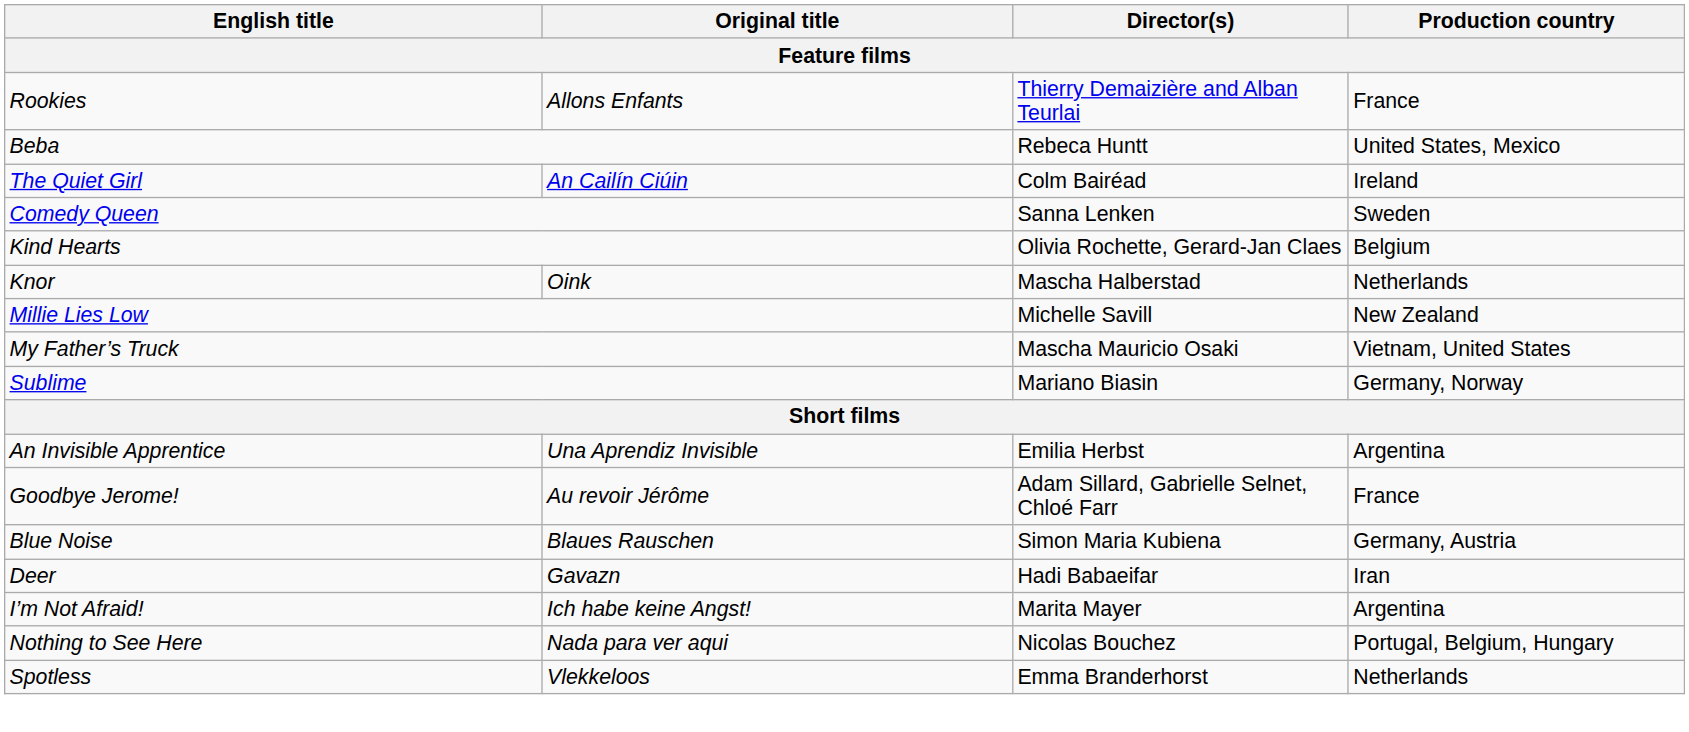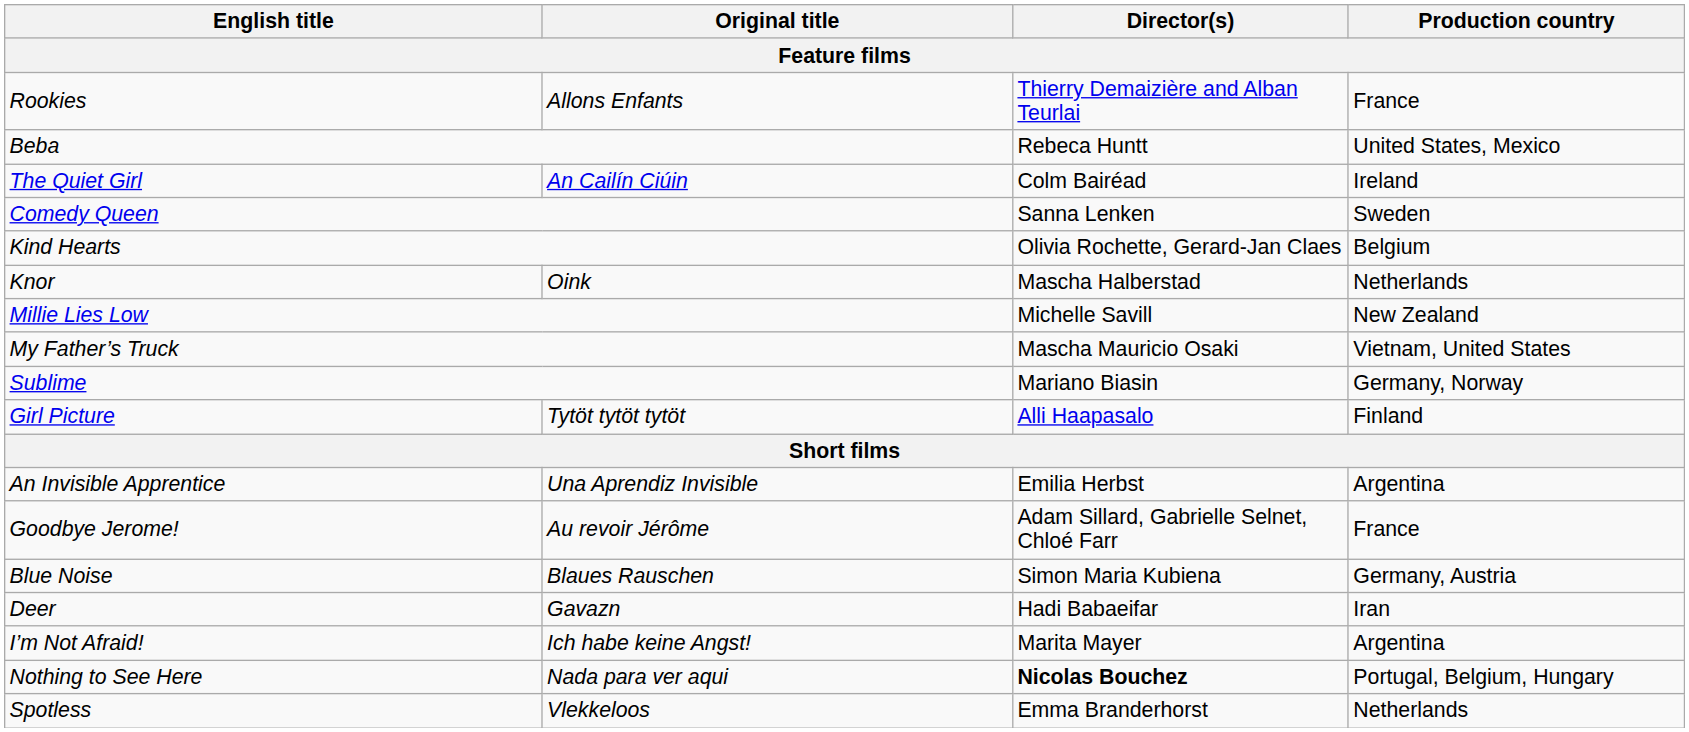+ row: Girl Picture | Tytöt tytöt tytöt | Alli Haapasalo | Finland
Nothing to See Here | Director(s): normal -> bold
